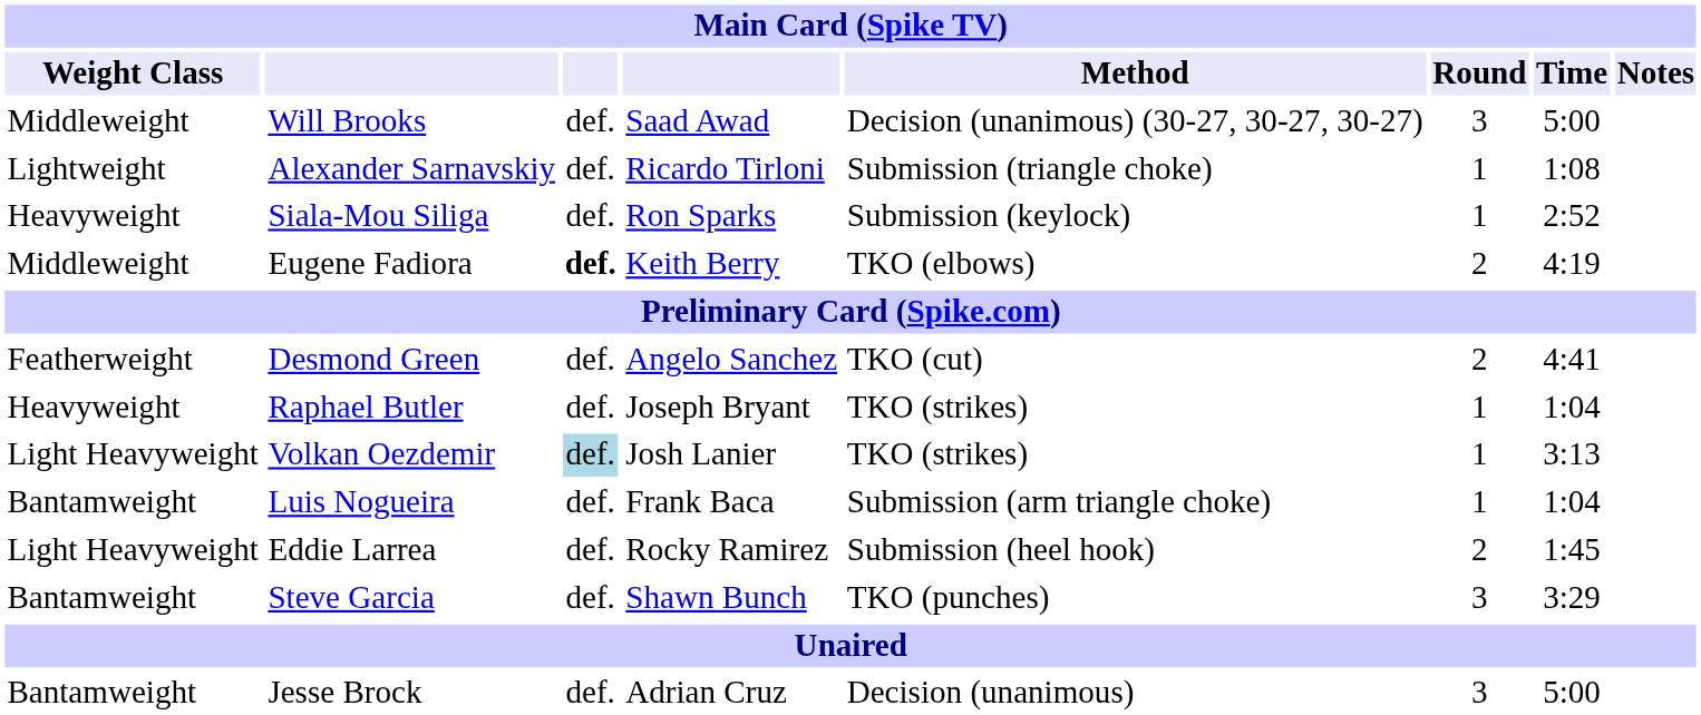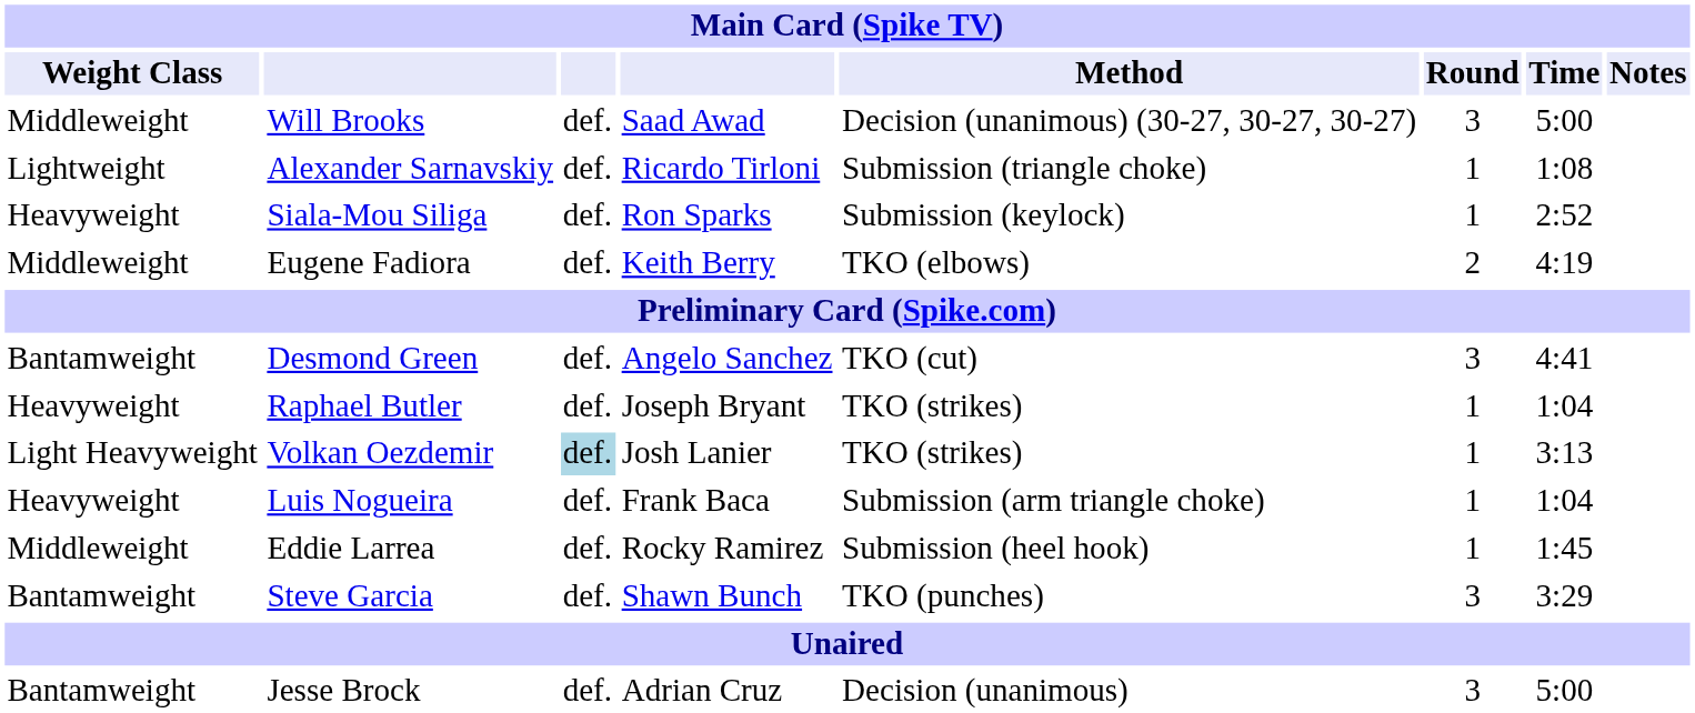Eugene Fadiora | column 3: bold -> normal
Desmond Green | Weight Class: Featherweight -> Bantamweight
Desmond Green | Round: 2 -> 3
Luis Nogueira | Weight Class: Bantamweight -> Heavyweight
Eddie Larrea | Weight Class: Light Heavyweight -> Middleweight
Eddie Larrea | Round: 2 -> 1
